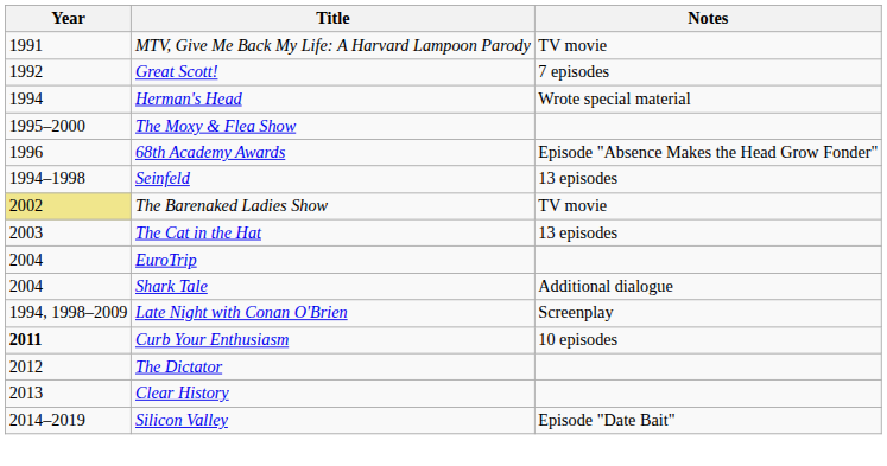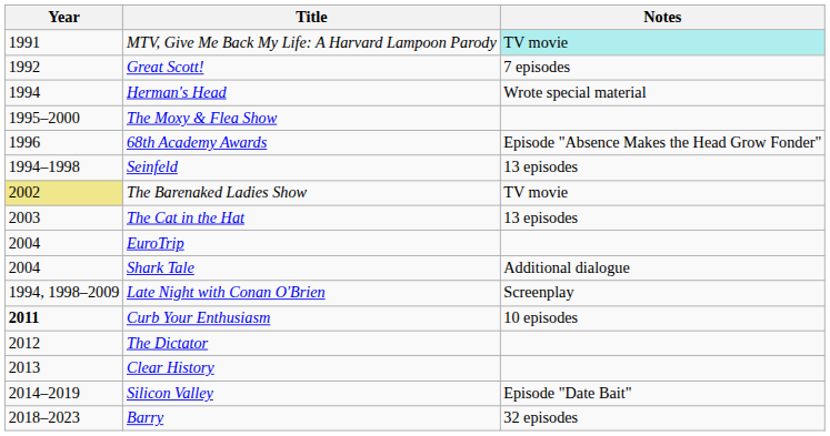MTV, Give Me Back My Life: A Harvard Lampoon Parody | Notes: no background -> paleturquoise background
+ row: 2018–2023 | Barry | 32 episodes
